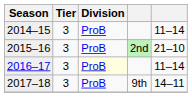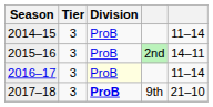2015–16 | column 5: 21–10 -> 14–11
2017–18 | Division: normal -> bold
2017–18 | column 5: 14–11 -> 21–10
